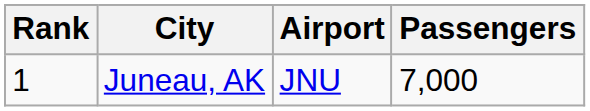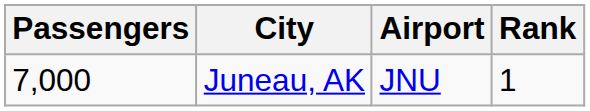columns swapped: Rank <-> Passengers
